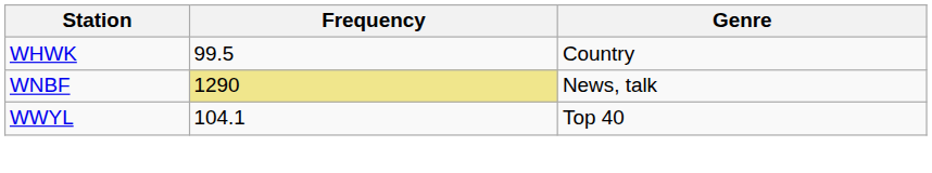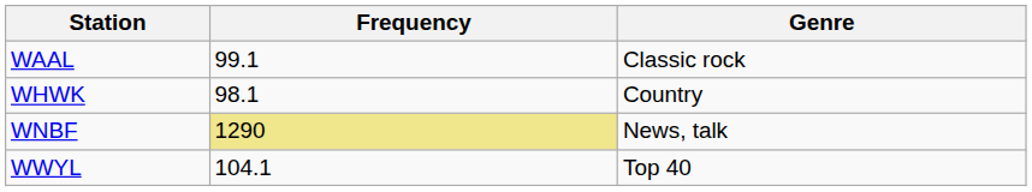+ row: WAAL | 99.1 | Classic rock
WHWK | Frequency: 99.5 -> 98.1
